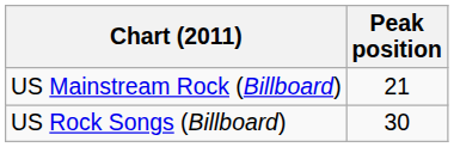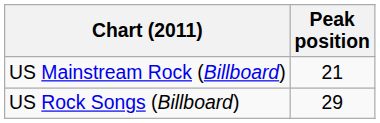US Rock Songs (Billboard) | Peak position: 30 -> 29
